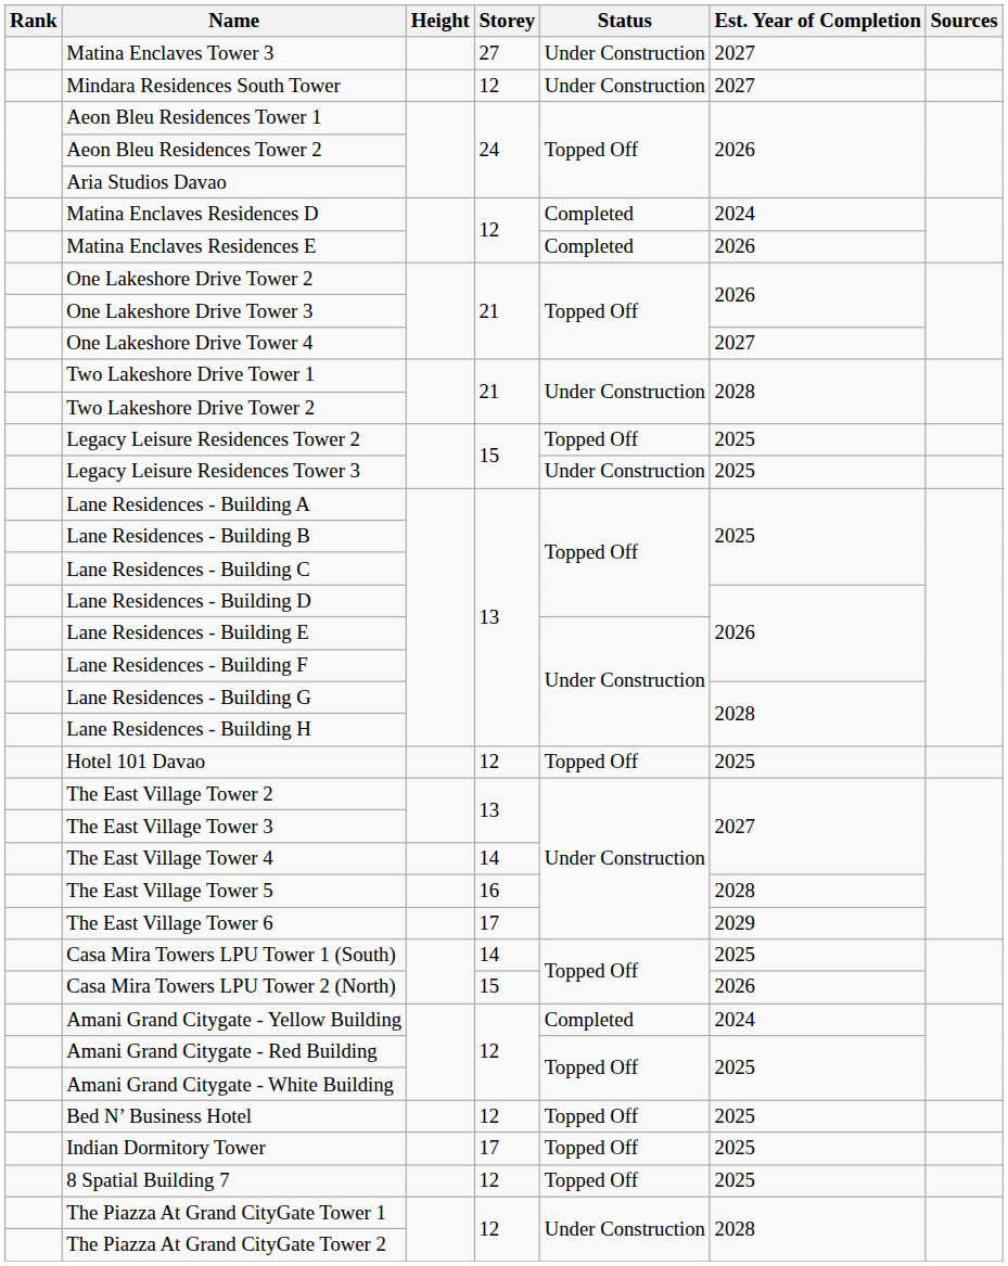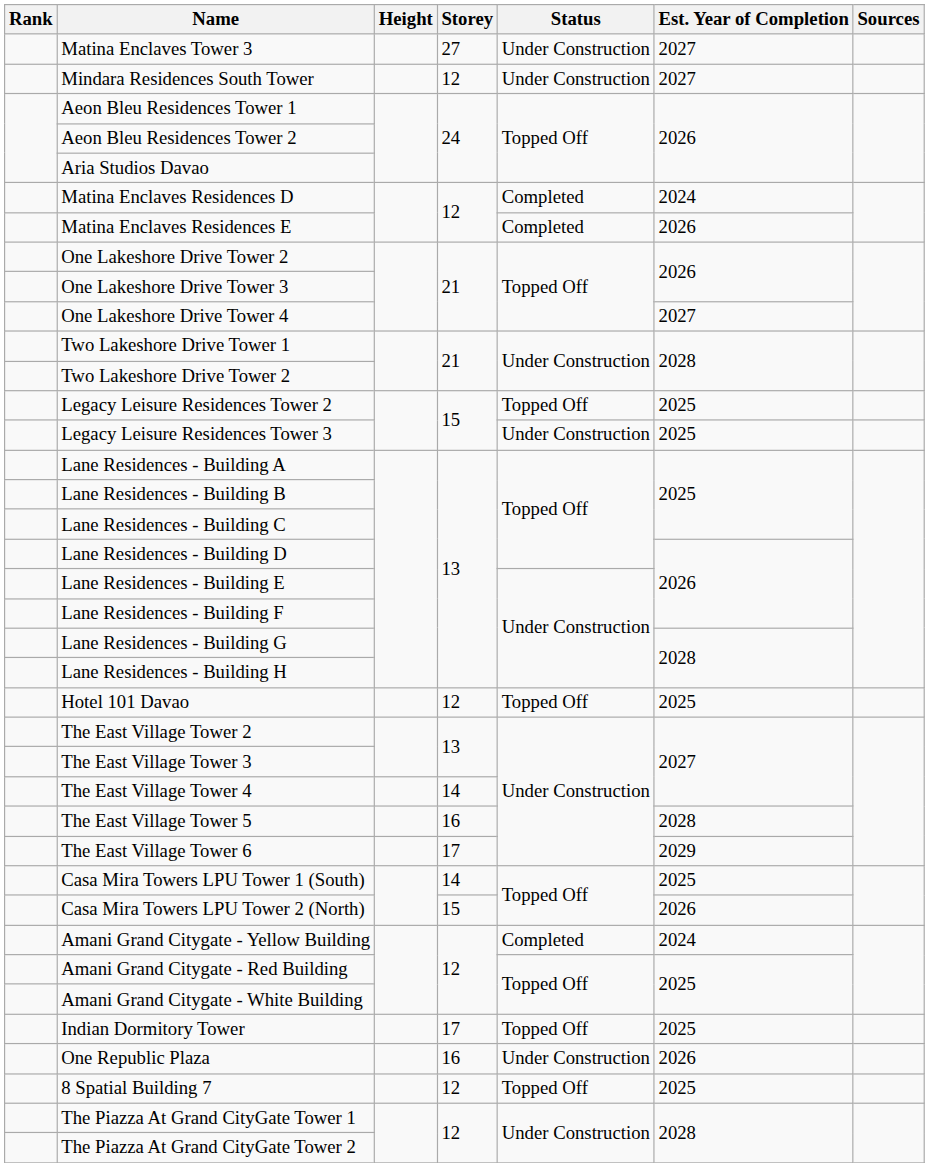- row: Bed N’ Business Hotel | 12 | Topped Off | 2025
+ row: One Republic Plaza | 16 | Under Construction | 2026
